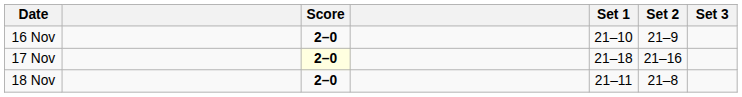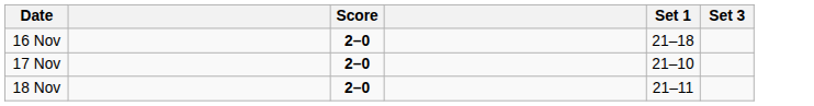- column: Set 2 | 21–9 | 21–16 | 21–8
16 Nov | Set 1: 21–10 -> 21–18
17 Nov | Score: lightyellow background -> no background
17 Nov | Set 1: 21–18 -> 21–10
